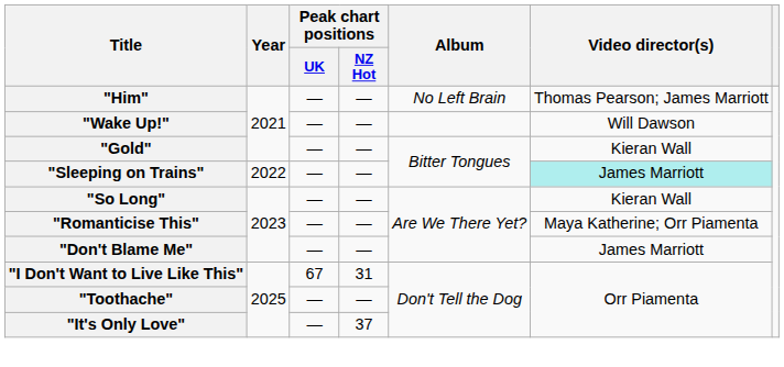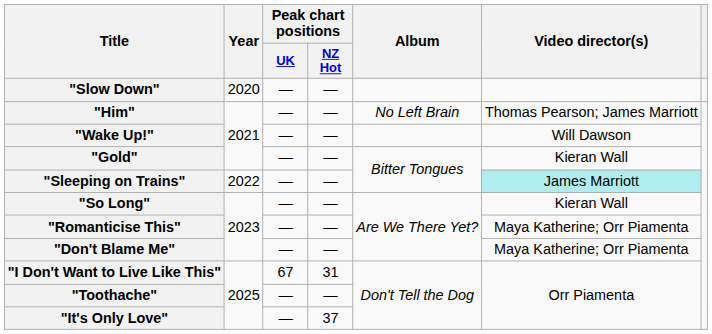+ row: "Slow Down" | 2020 | — | —
"Don't Blame Me" | Video director(s): James Marriott -> Maya Katherine; Orr Piamenta
